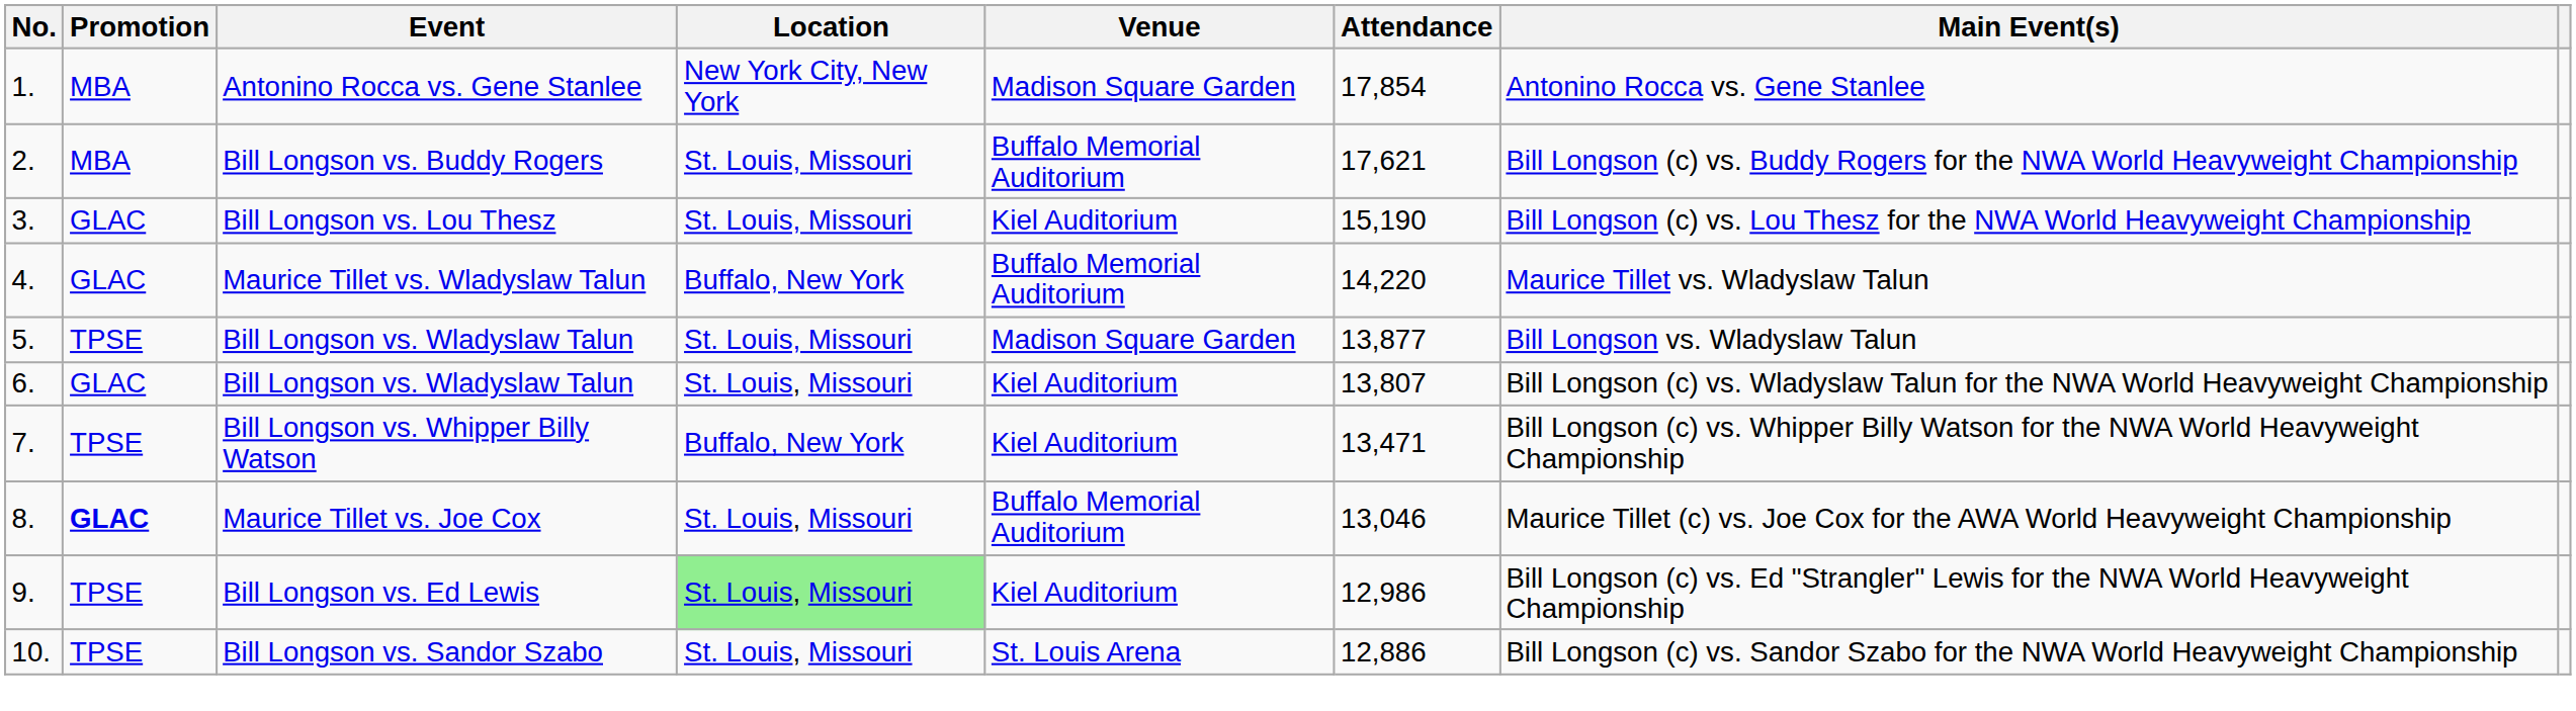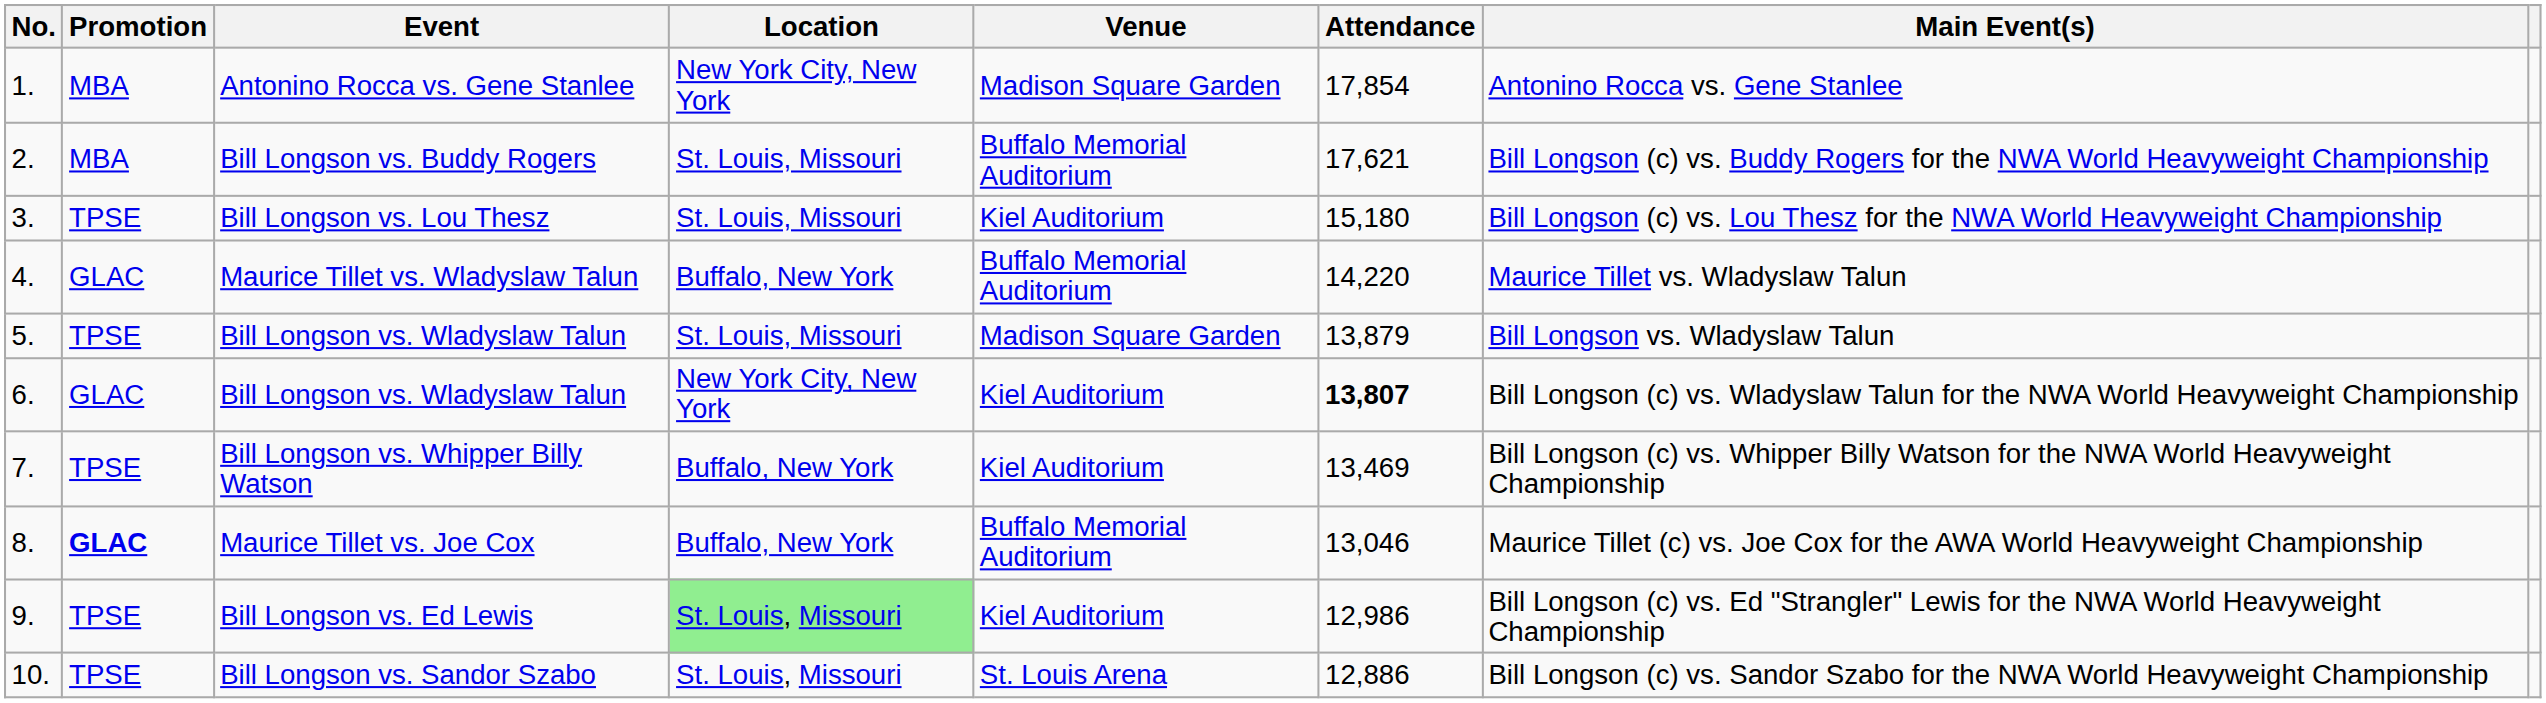Bill Longson vs. Lou Thesz | Promotion: GLAC -> TPSE
Bill Longson vs. Lou Thesz | Attendance: 15,190 -> 15,180
5. / Bill Longson vs. Wladyslaw Talun | Attendance: 13,877 -> 13,879
6. / Bill Longson vs. Wladyslaw Talun | Location: St. Louis, Missouri -> New York City, New York
6. / Bill Longson vs. Wladyslaw Talun | Attendance: normal -> bold
Bill Longson vs. Whipper Billy Watson | Attendance: 13,471 -> 13,469
Maurice Tillet vs. Joe Cox | Location: St. Louis, Missouri -> Buffalo, New York
